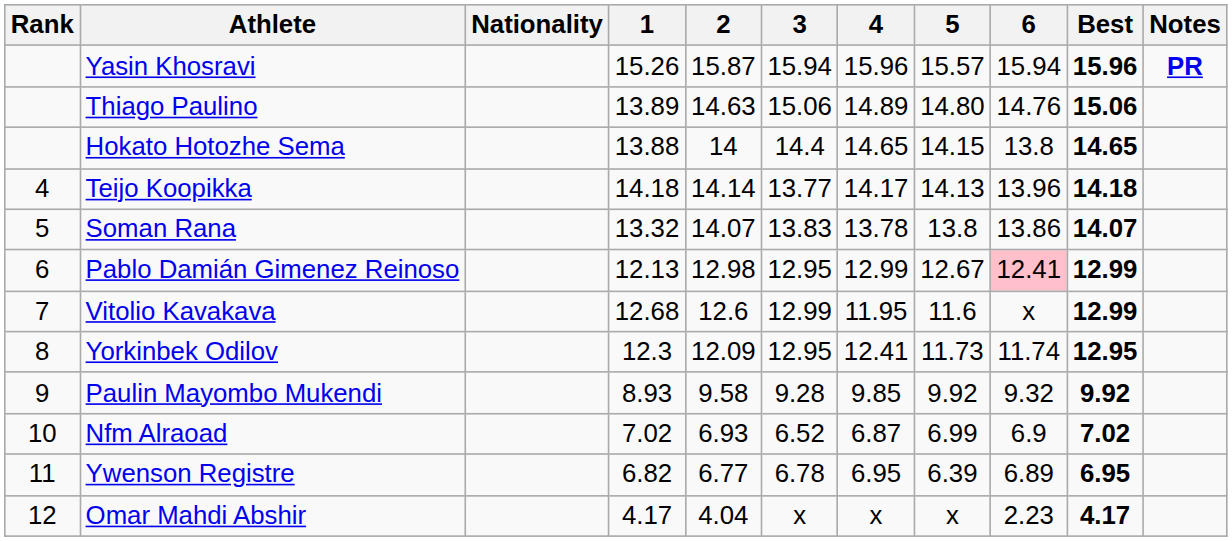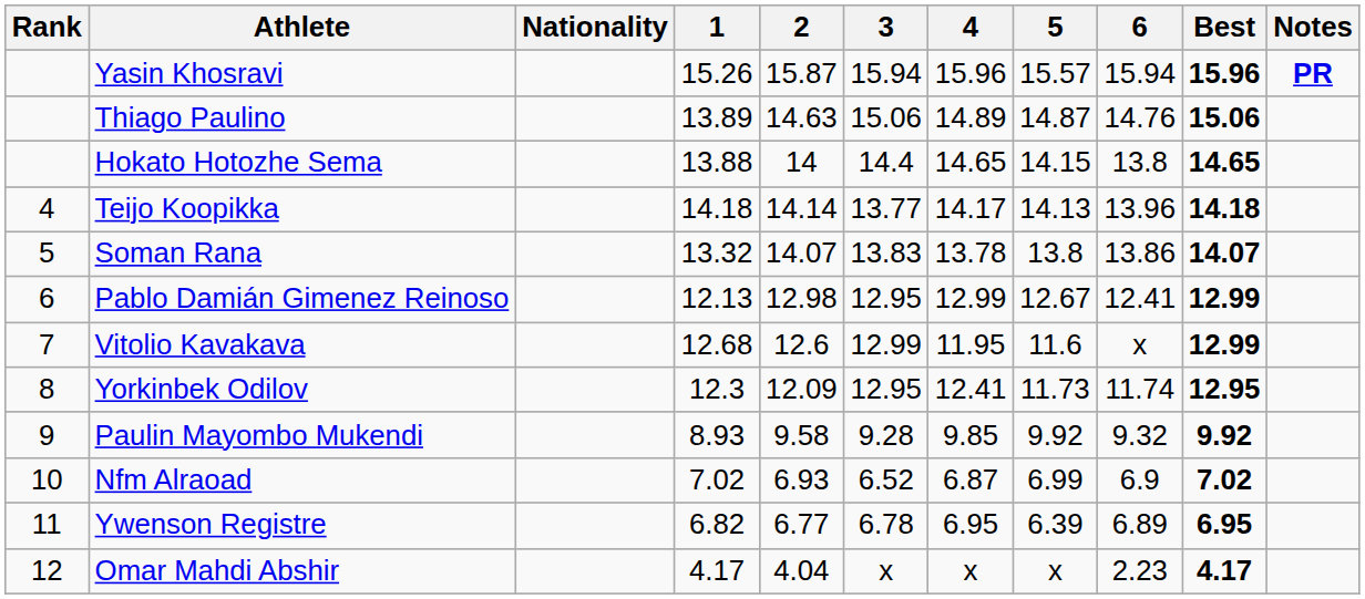Thiago Paulino | 5: 14.80 -> 14.87
Pablo Damián Gimenez Reinoso | 6: pink background -> no background
